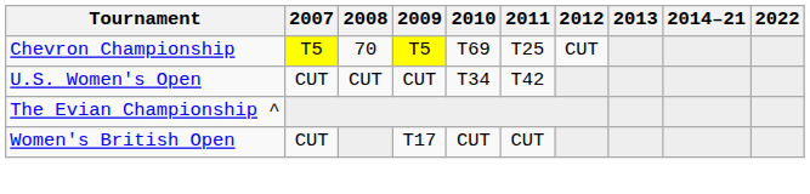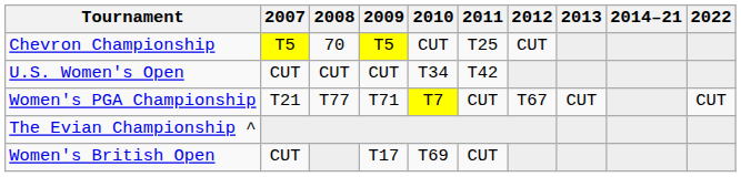Chevron Championship | 2010: T69 -> CUT
+ row: Women's PGA Championship | T21 | T77 | T71 | T7 | CUT | T67 | CUT | CUT
Women's British Open | 2010: CUT -> T69
